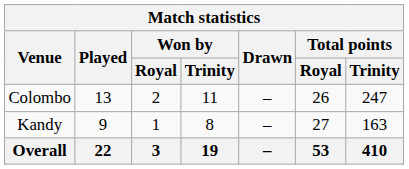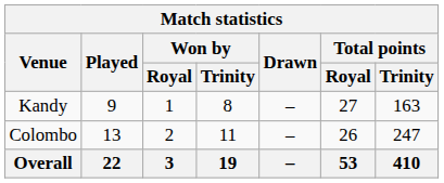rows swapped: Colombo <-> Kandy
